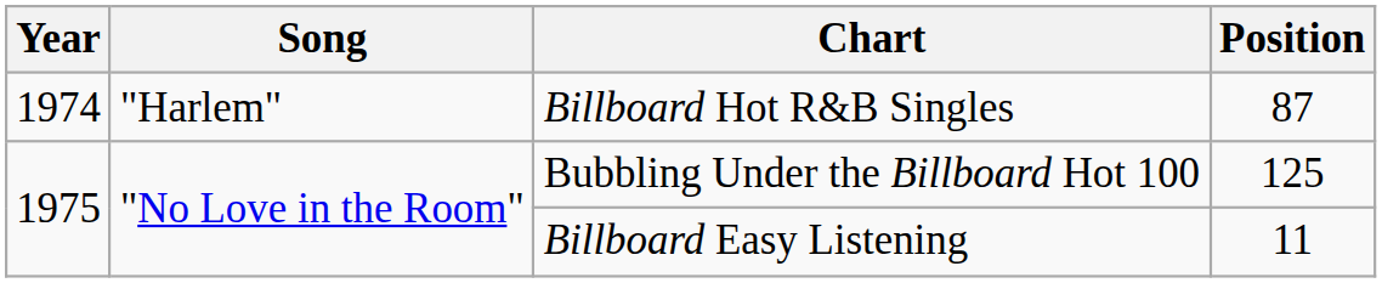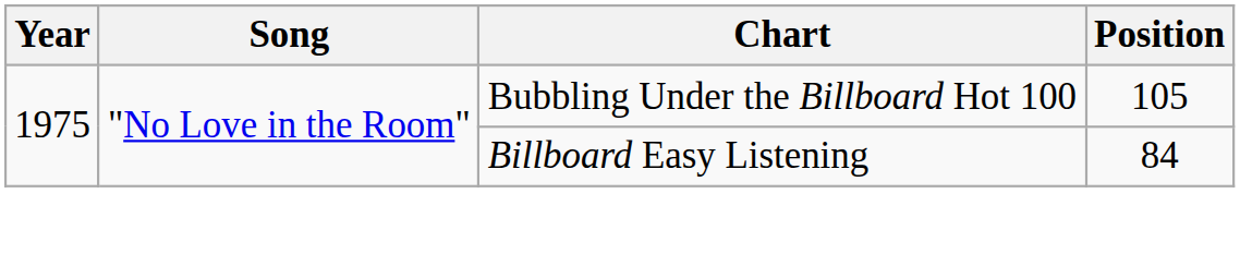- row: 1974 | "Harlem" | Billboard Hot R&B Singles | 87
Bubbling Under the Billboard Hot 100 | Position: 125 -> 105
Billboard Easy Listening | Position: 11 -> 84
